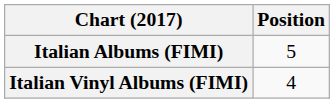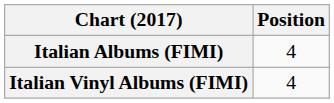Italian Albums (FIMI) | Position: 5 -> 4
